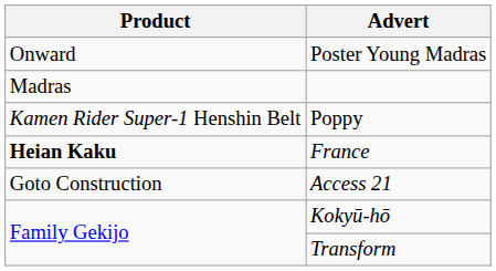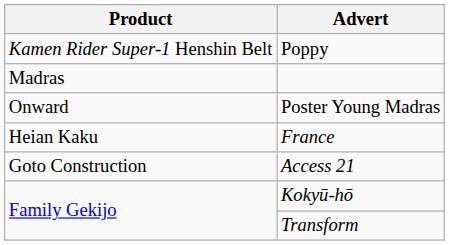rows swapped: Poppy <-> Poster Young Madras
France | Product: bold -> normal
